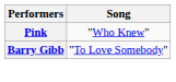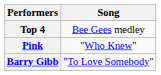+ row: Top 4 | Bee Gees medley
